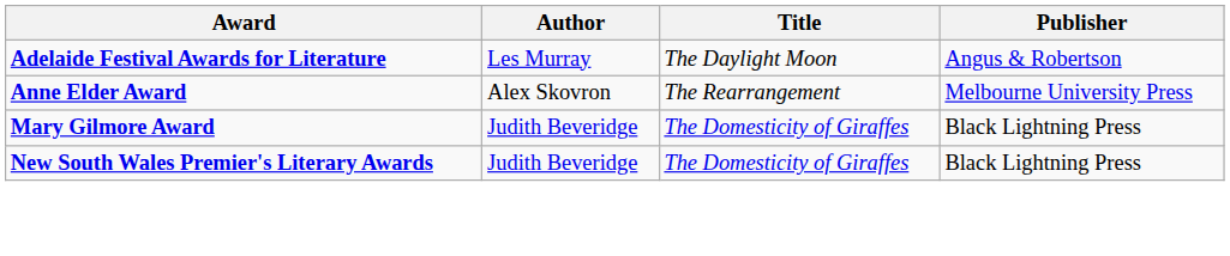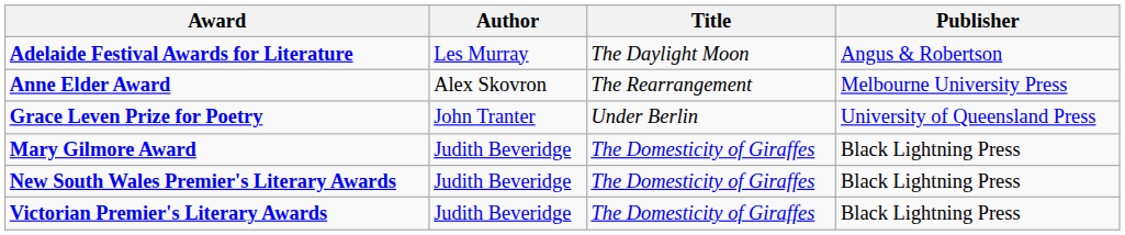+ row: Grace Leven Prize for Poetry | John Tranter | Under Berlin | University of Queensland Press
+ row: Victorian Premier's Literary Awards | Judith Beveridge | The Domesticity of Giraffes | Black Lightning Press
